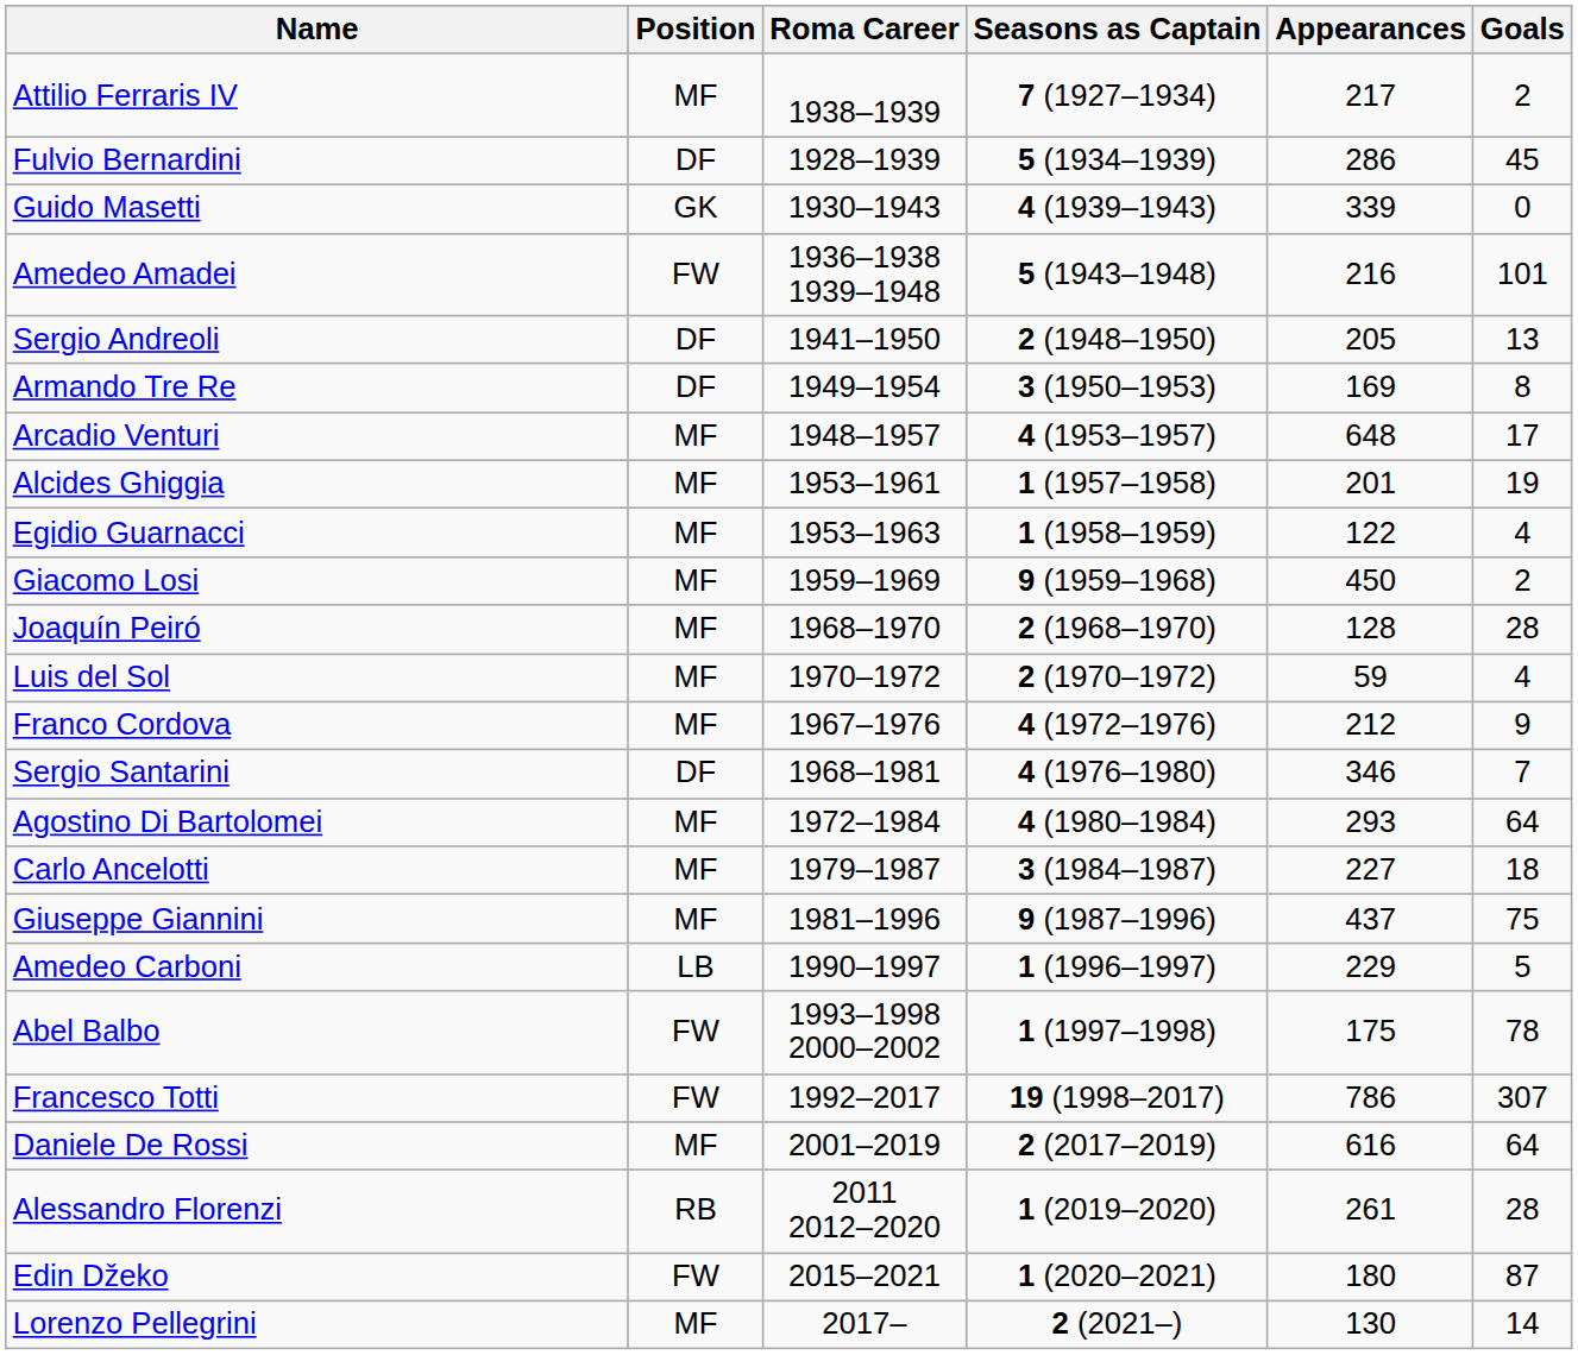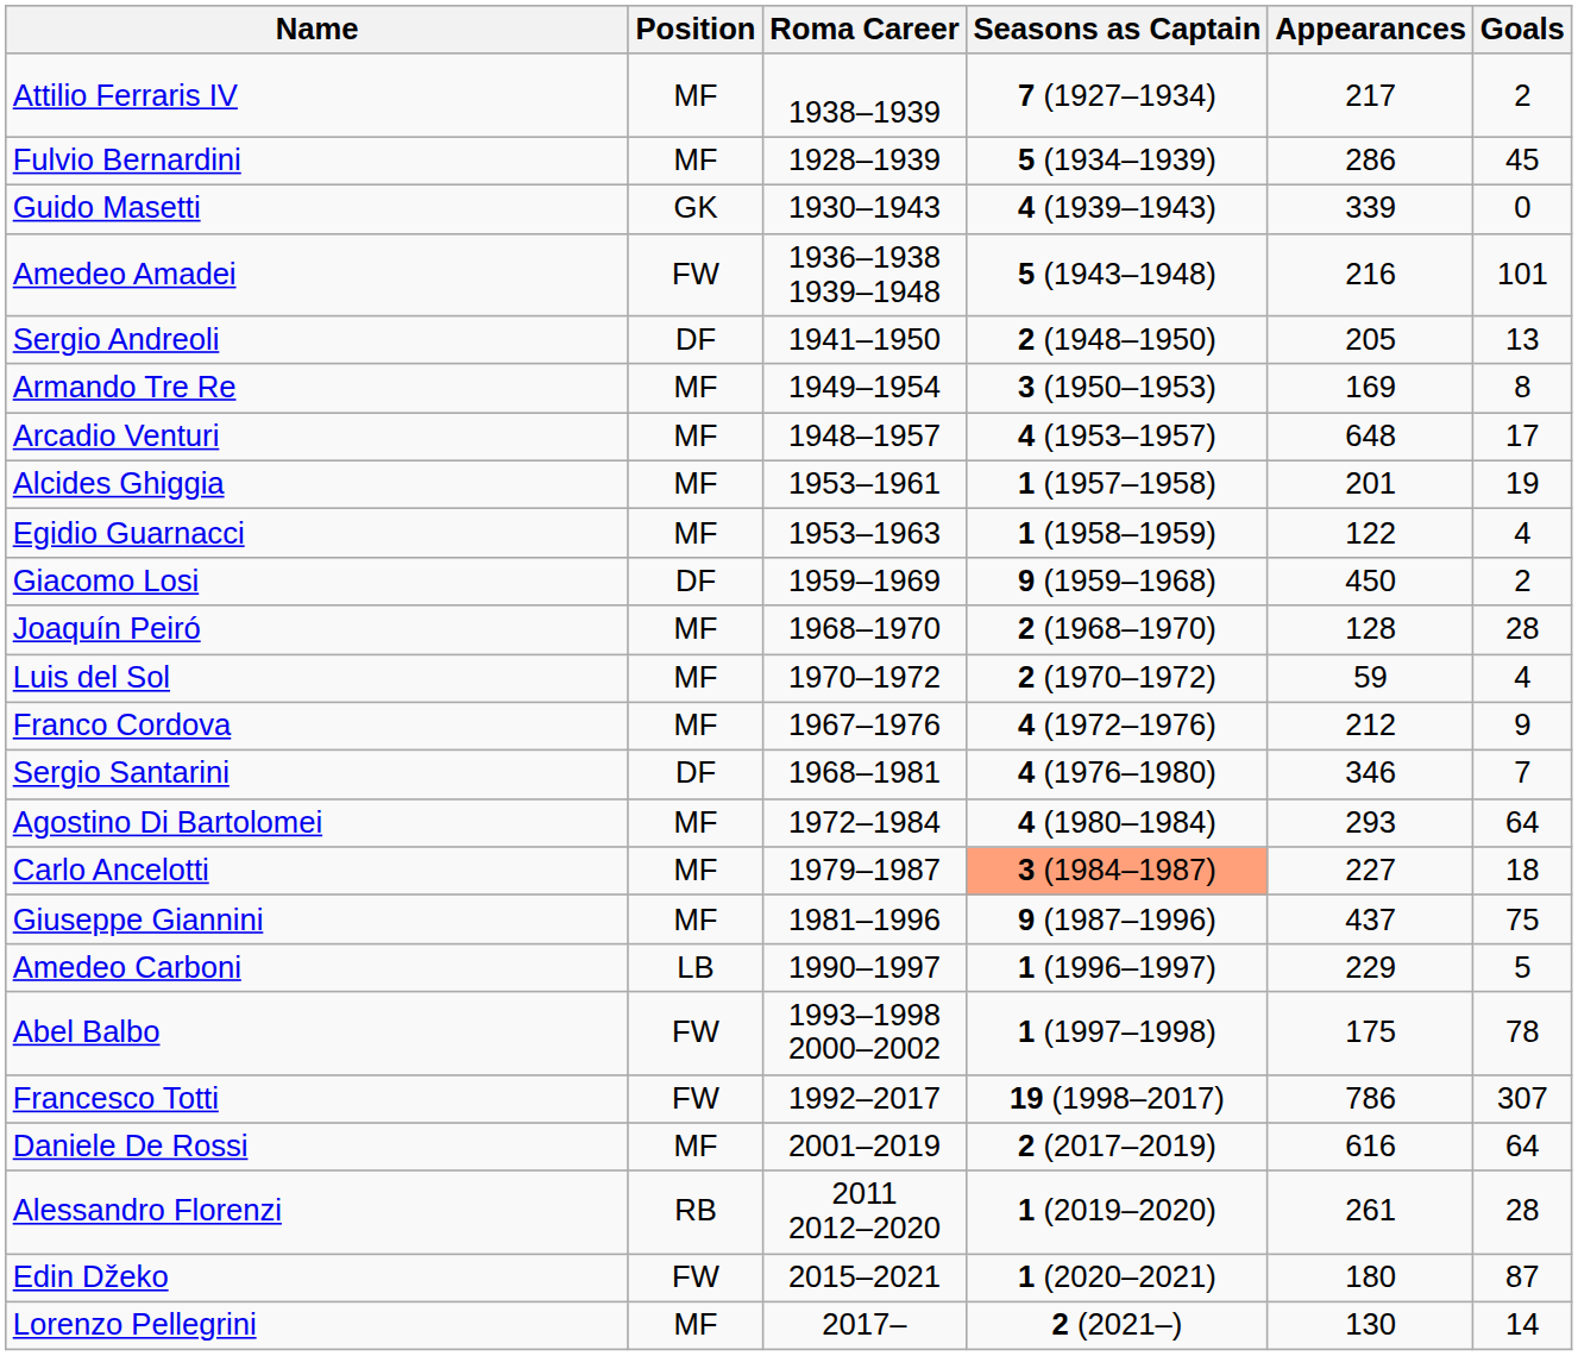Fulvio Bernardini | Position: DF -> MF
Armando Tre Re | Position: DF -> MF
Giacomo Losi | Position: MF -> DF
Carlo Ancelotti | Seasons as Captain: no background -> lightsalmon background
